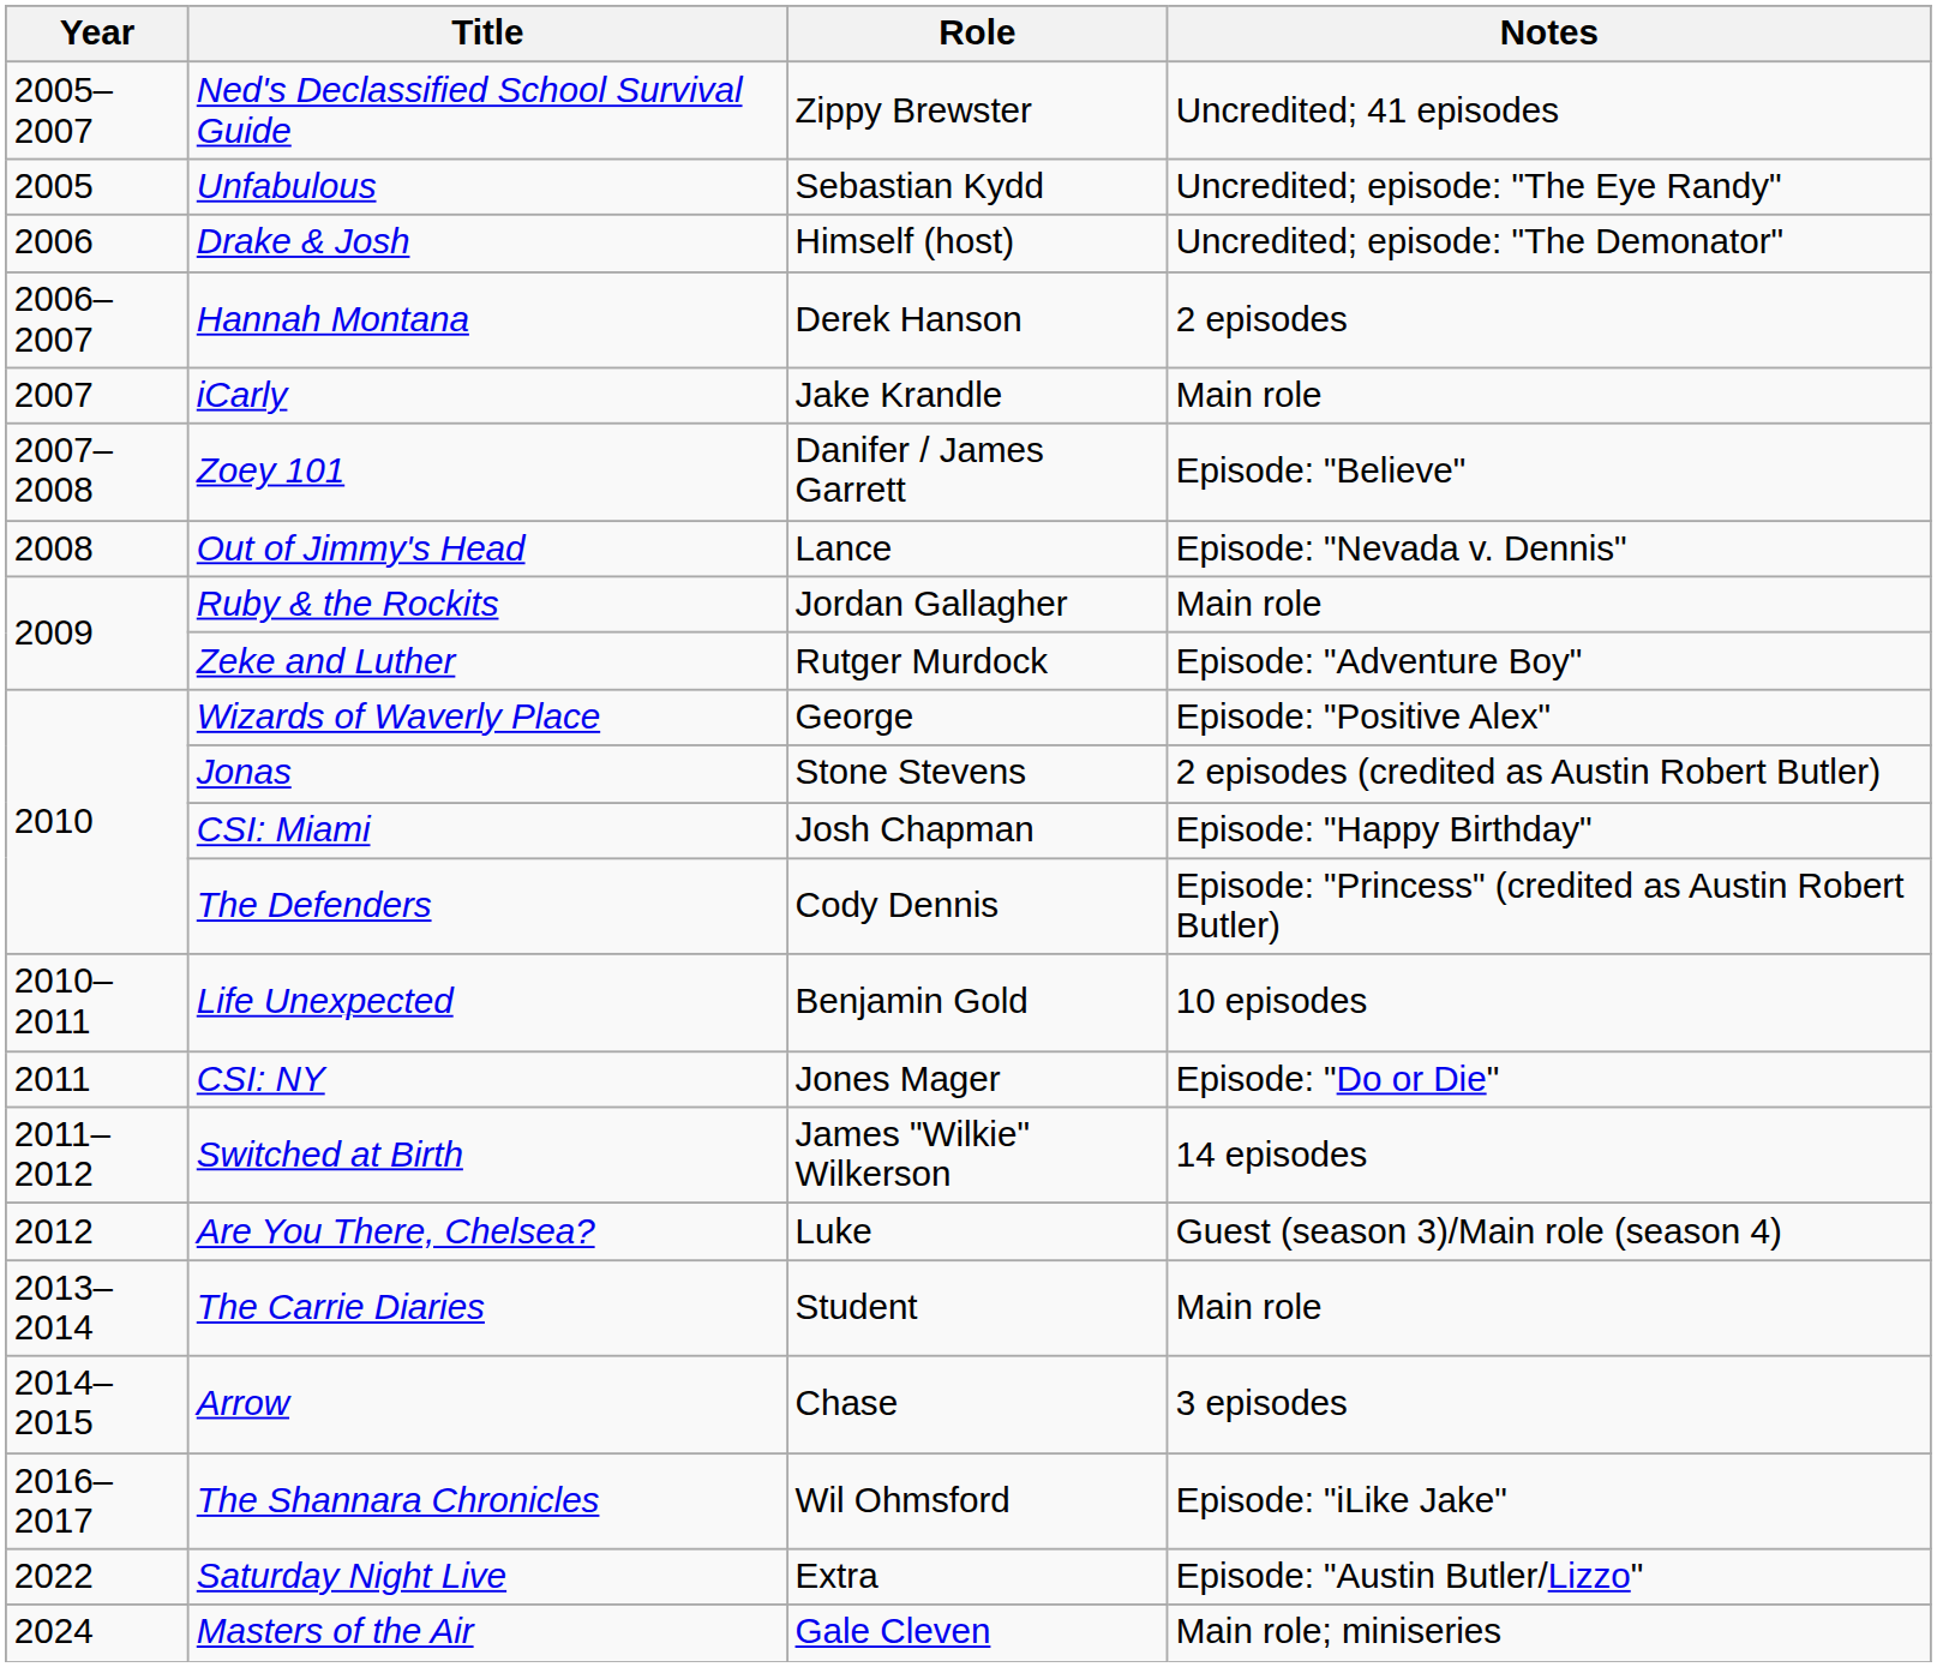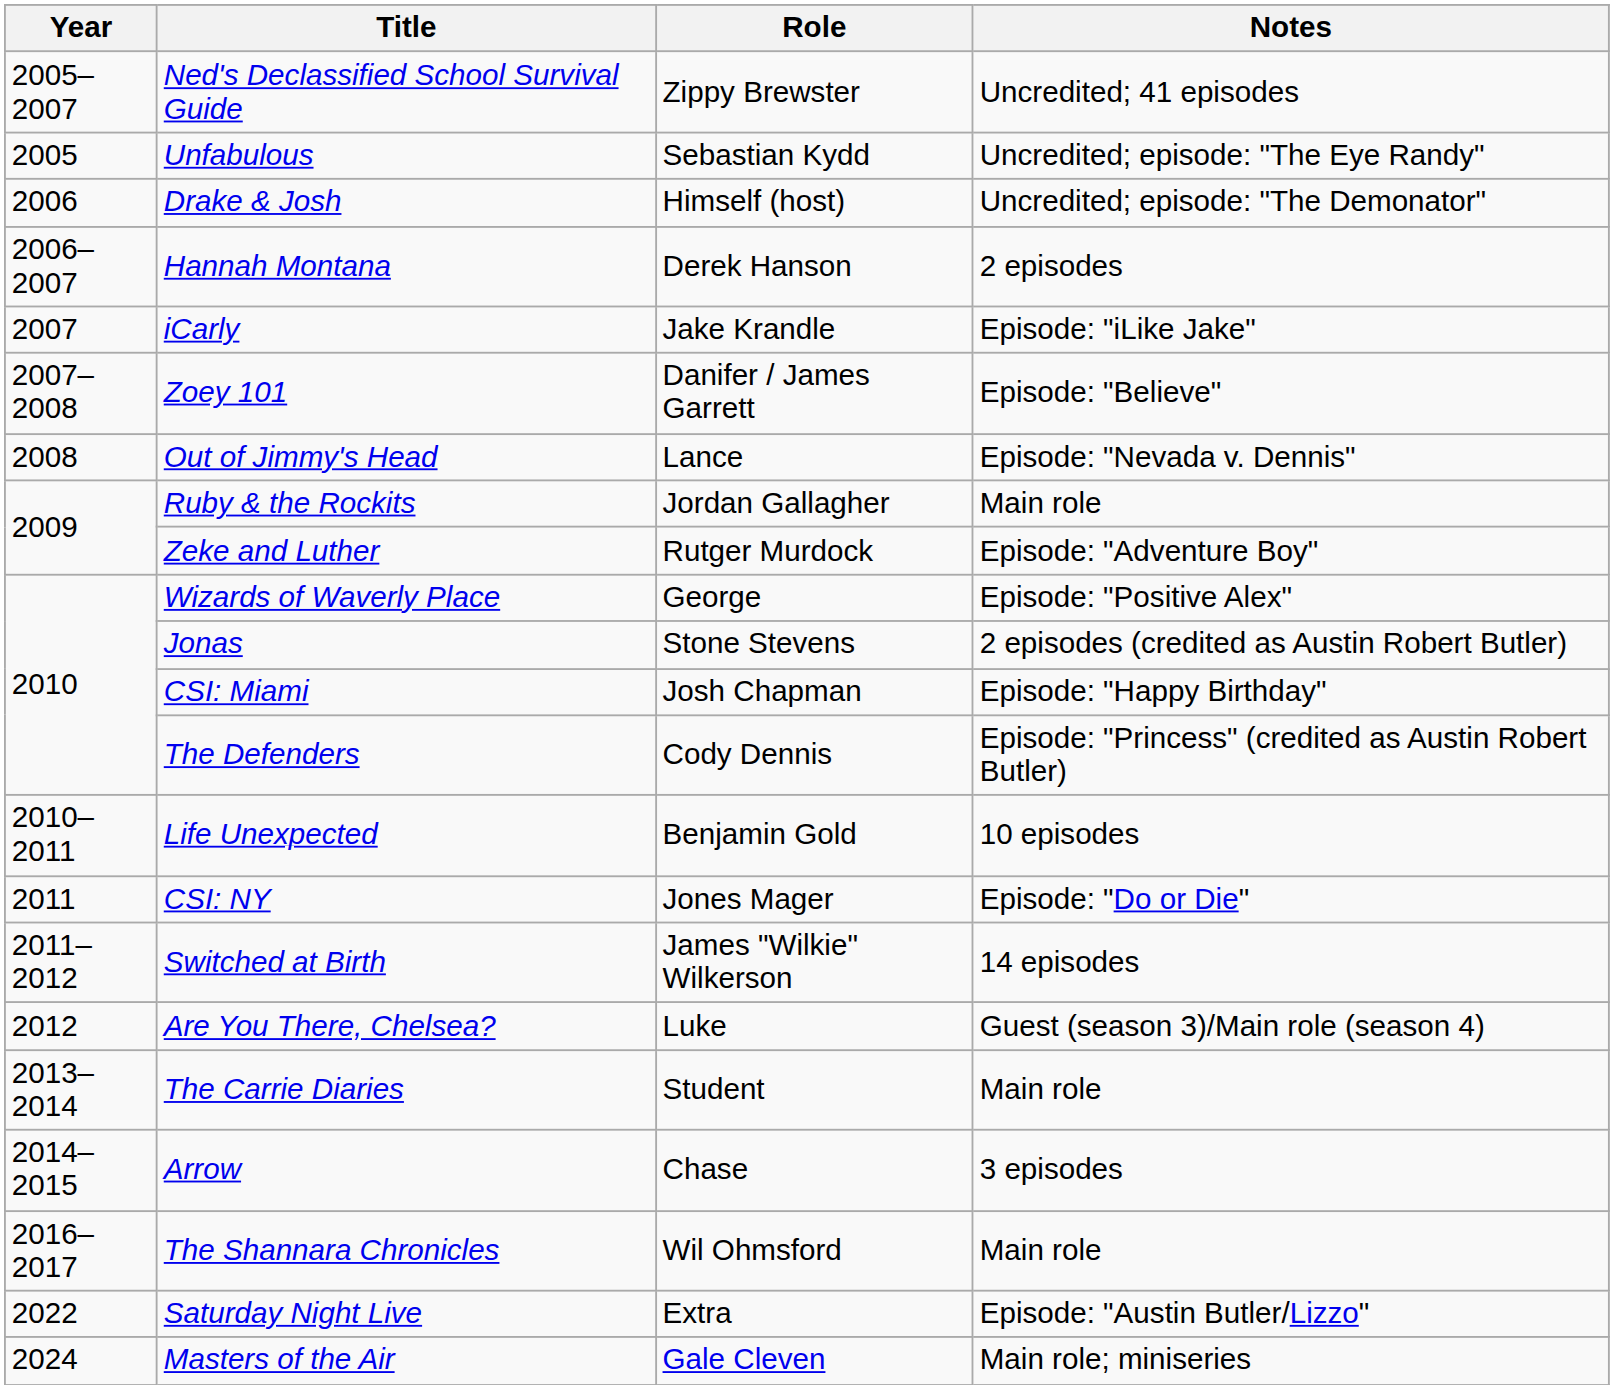iCarly | Notes: Main role -> Episode: "iLike Jake"
The Shannara Chronicles | Notes: Episode: "iLike Jake" -> Main role
